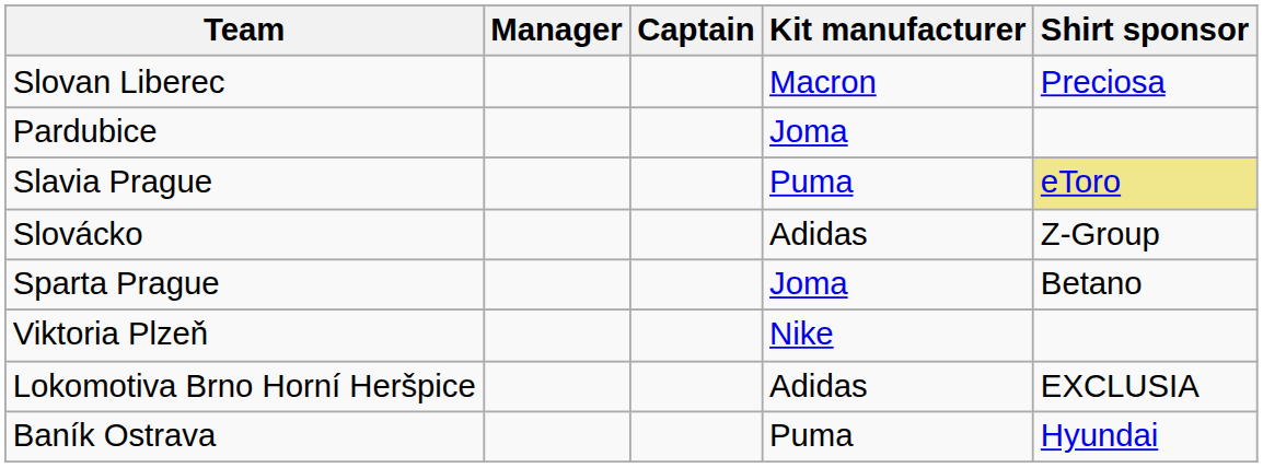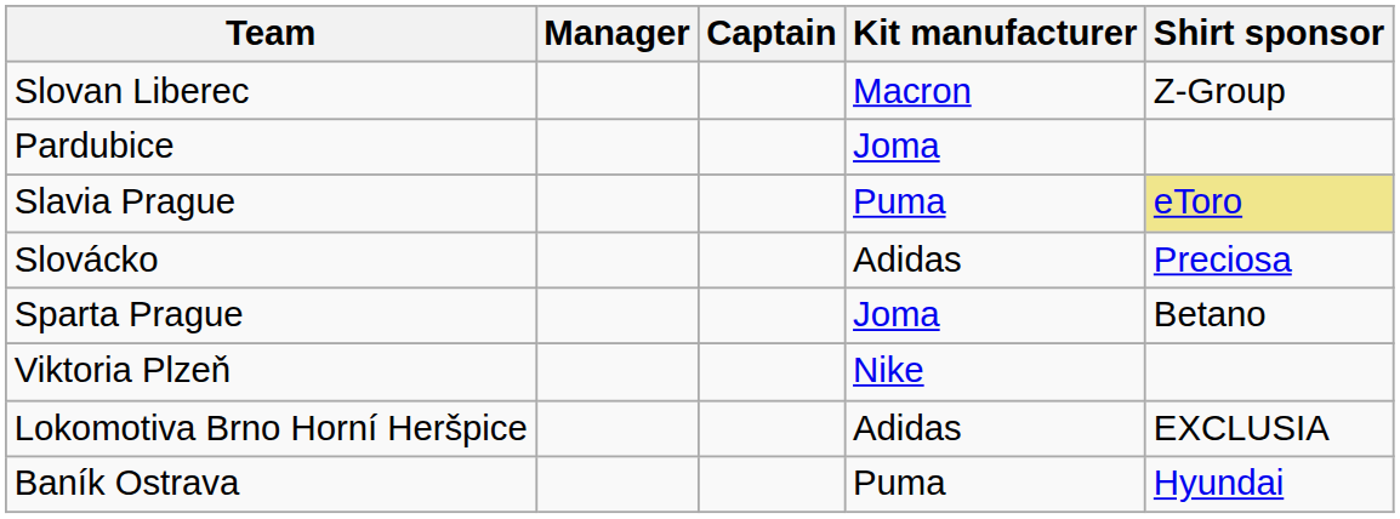Slovan Liberec | Shirt sponsor: Preciosa -> Z-Group
Slovácko | Shirt sponsor: Z-Group -> Preciosa
